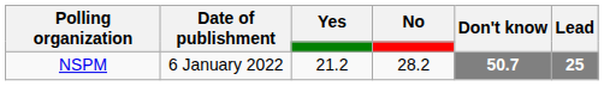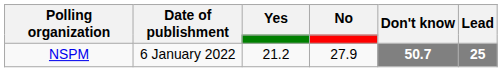NSPM | No: 28.2 -> 27.9
